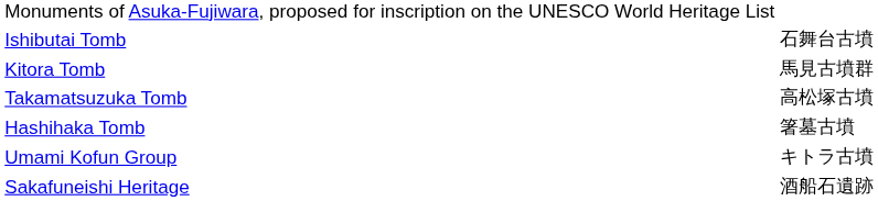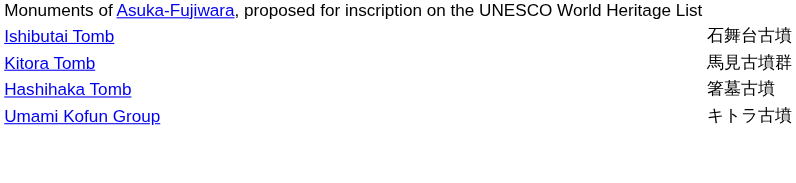- row: Takamatsuzuka Tomb | 高松塚古墳
- row: Sakafuneishi Heritage | 酒船石遺跡
